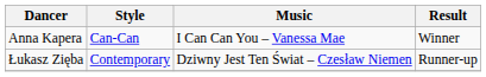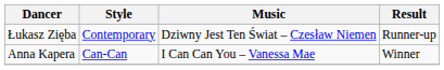rows swapped: Anna Kapera <-> Łukasz Zięba
